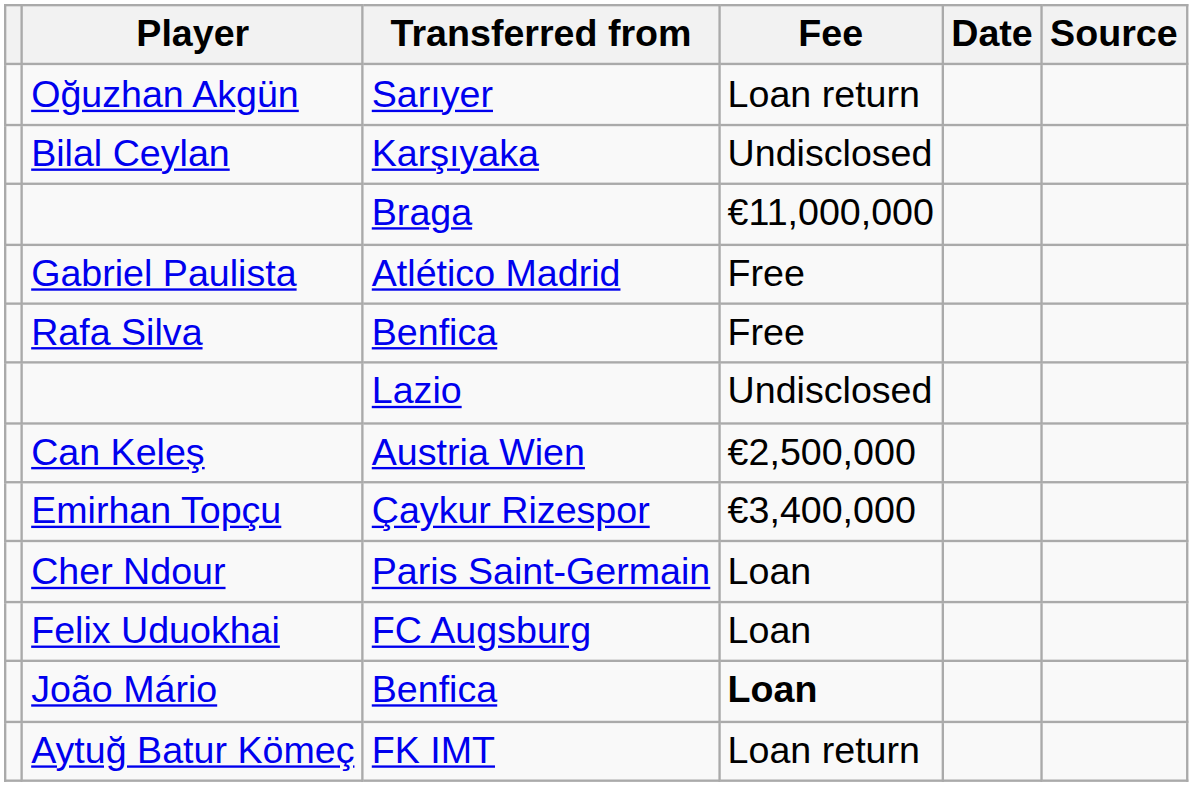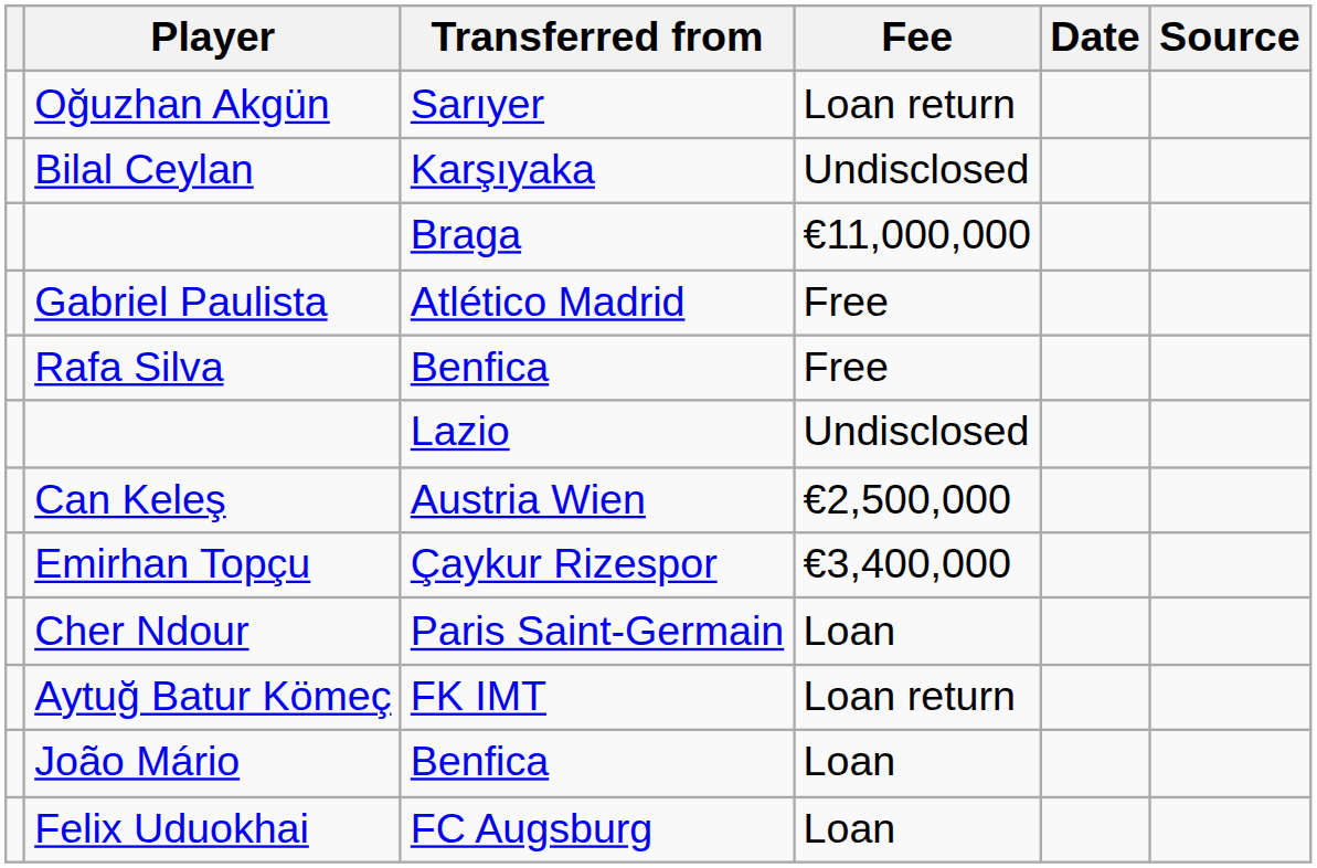rows swapped: Felix Uduokhai <-> Aytuğ Batur Kömeç
João Mário | Fee: bold -> normal
